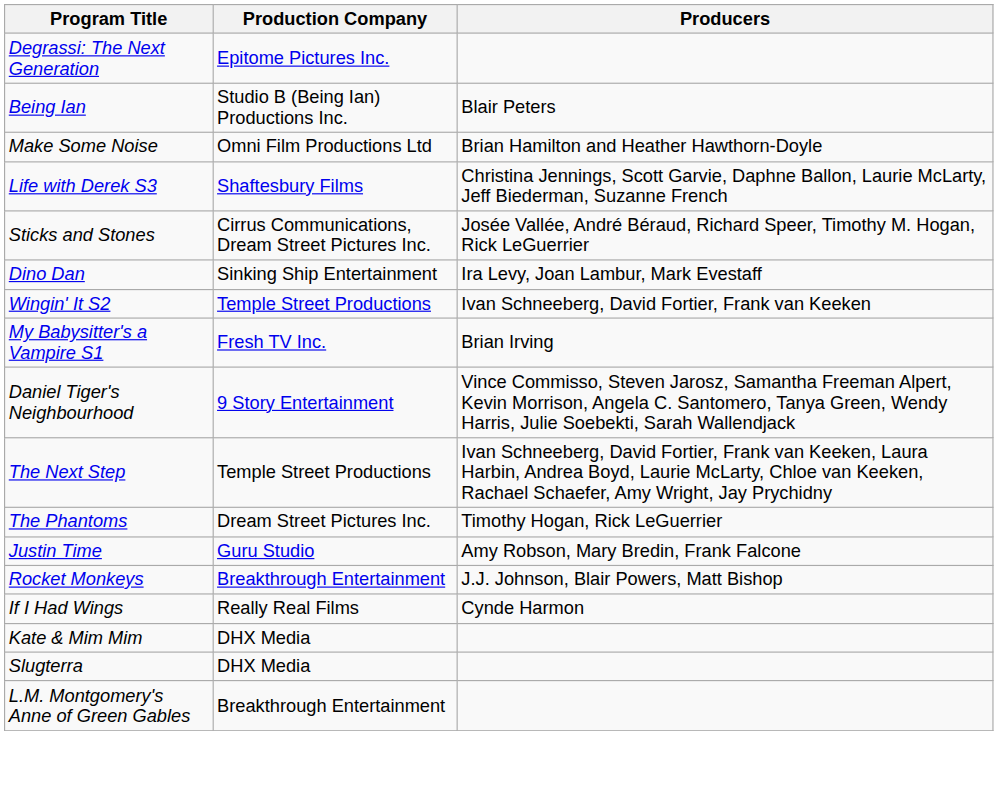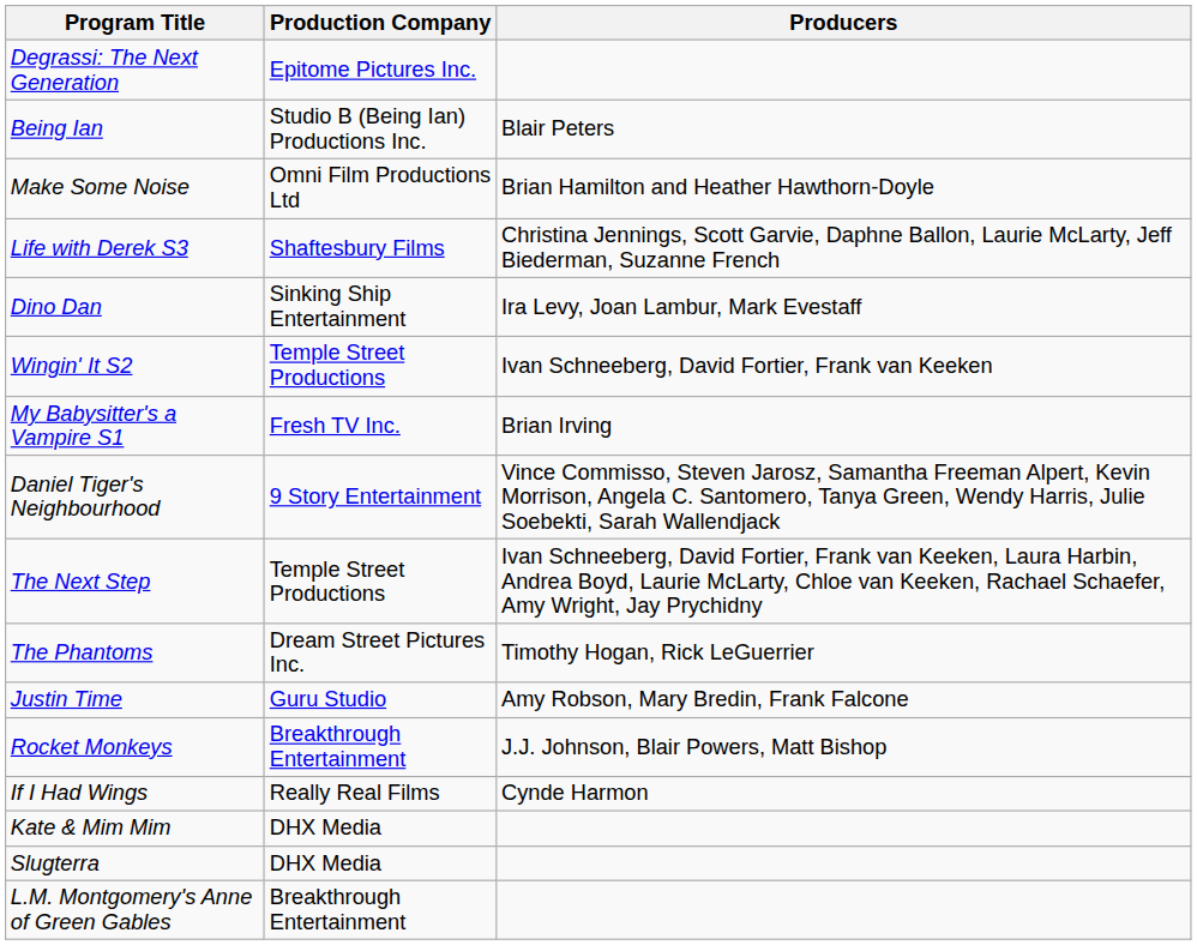- row: Sticks and Stones | Cirrus Communications, Dream Street Pictures Inc. | Josée Vallée, André Béraud, Richard Speer, Timothy M. Hogan, Rick LeGuerrier
